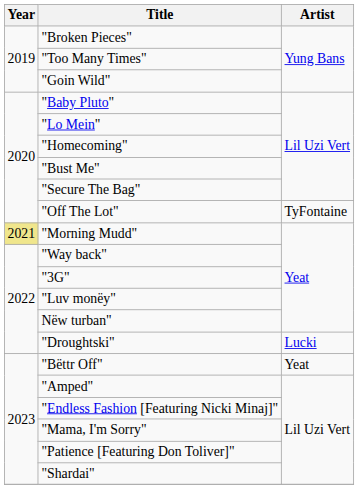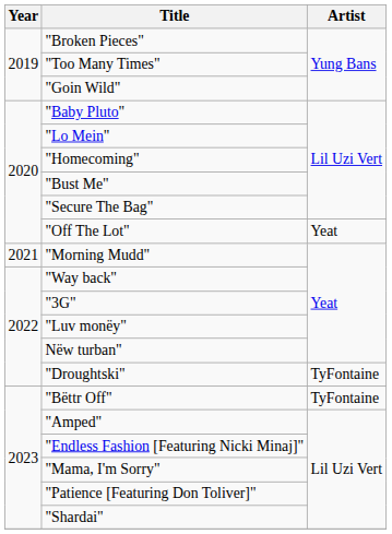"Off The Lot" | Artist: TyFontaine -> Yeat
"Morning Mudd" | Year: khaki background -> no background
"Droughtski" | Artist: Lucki -> TyFontaine
"Bëttr Off" | Artist: Yeat -> TyFontaine
